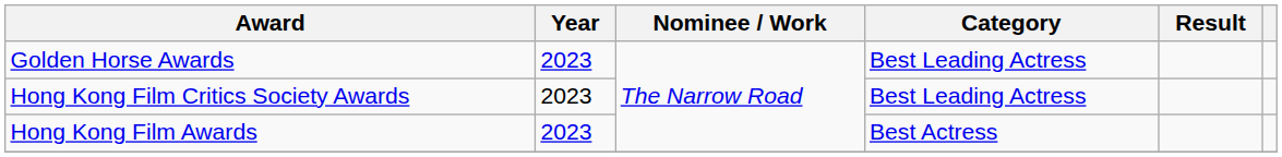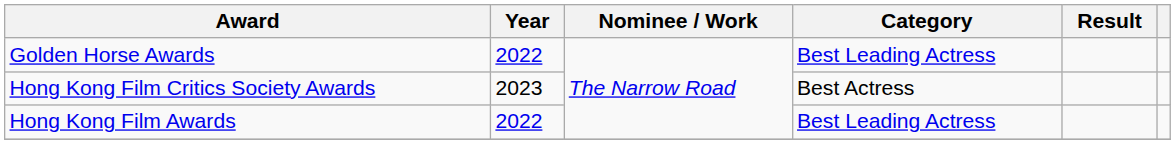Golden Horse Awards | Year: 2023 -> 2022
Hong Kong Film Critics Society Awards | Category: Best Leading Actress -> Best Actress
Hong Kong Film Awards | Year: 2023 -> 2022
Hong Kong Film Awards | Category: Best Actress -> Best Leading Actress
